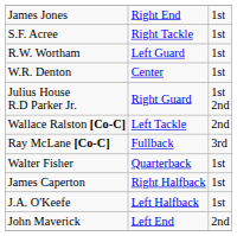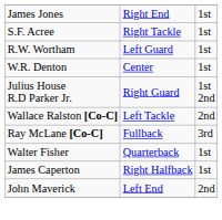- row: J.A. O'Keefe | Left Halfback | 1st
